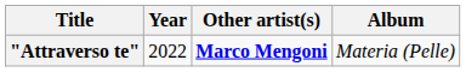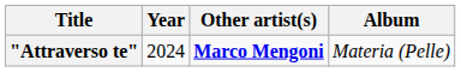"Attraverso te" | Year: 2022 -> 2024
